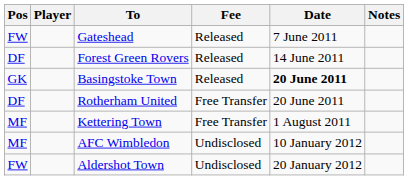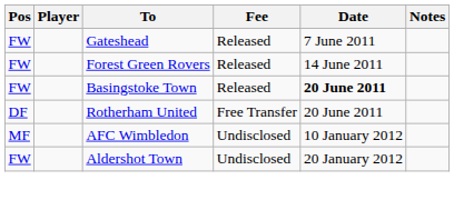Forest Green Rovers | Pos: DF -> FW
Basingstoke Town | Pos: GK -> FW
- row: MF | Kettering Town | Free Transfer | 1 August 2011
